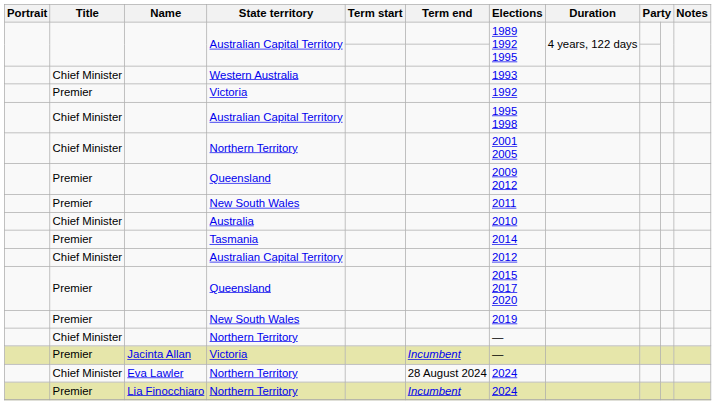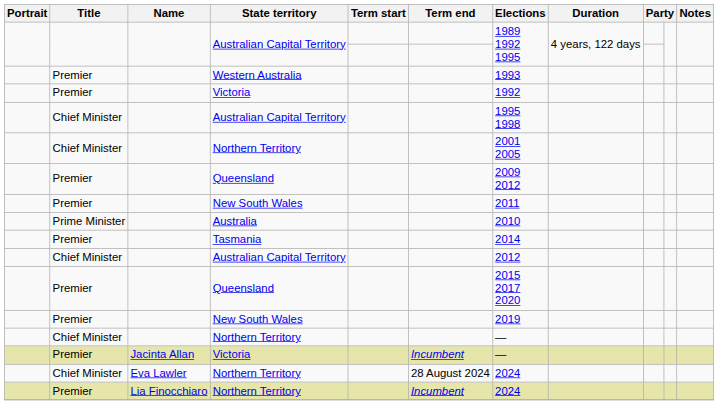Western Australia | Title: Chief Minister -> Premier
Australia | Title: Chief Minister -> Prime Minister
